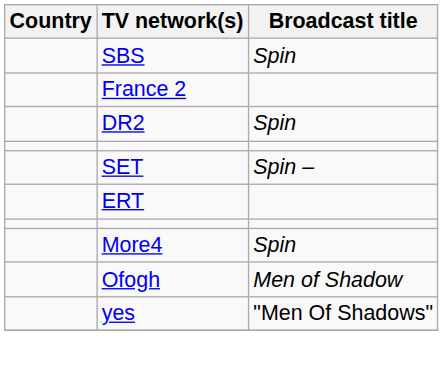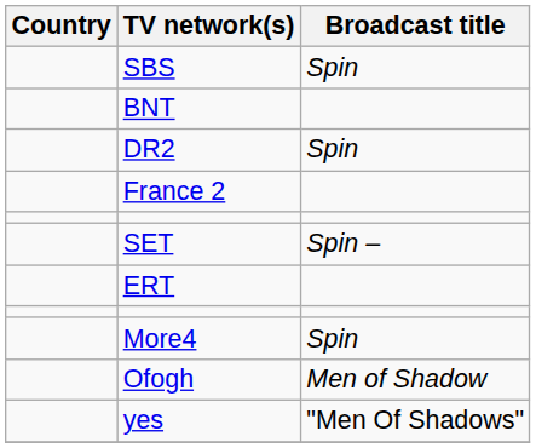+ row: BNT
rows swapped: DR2 <-> France 2
